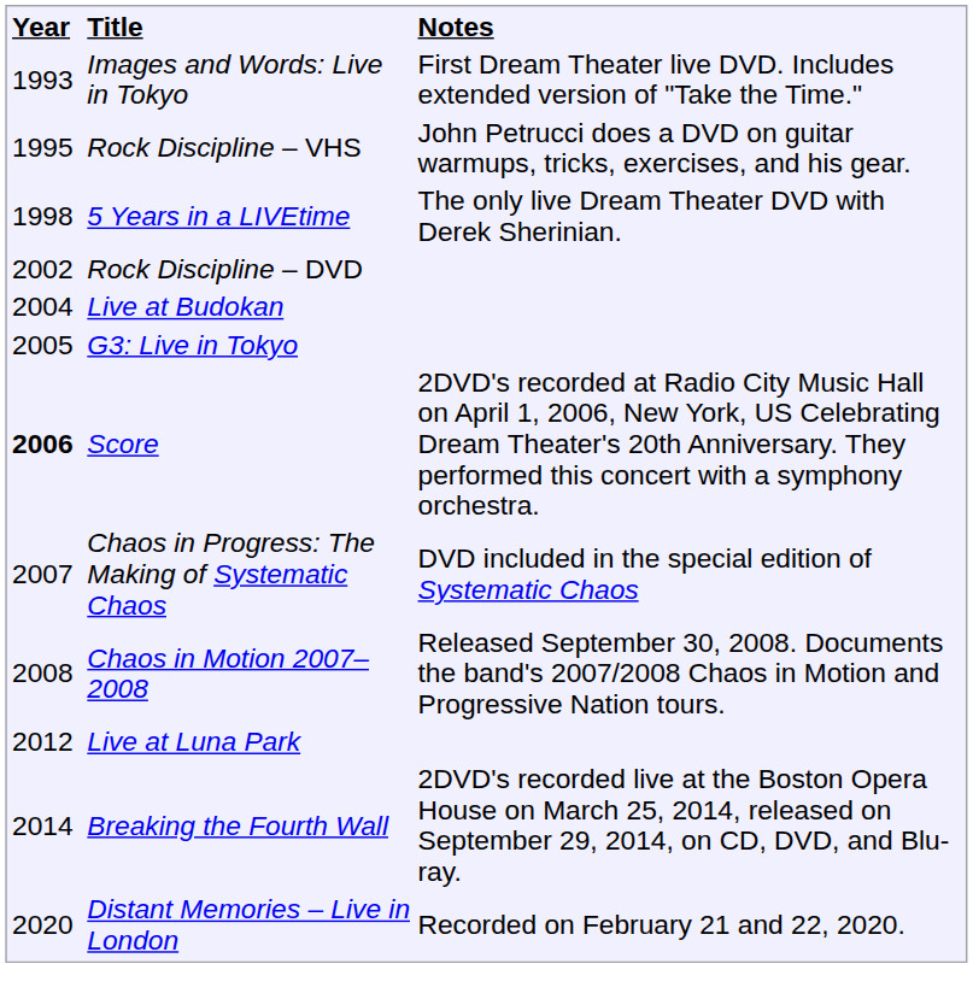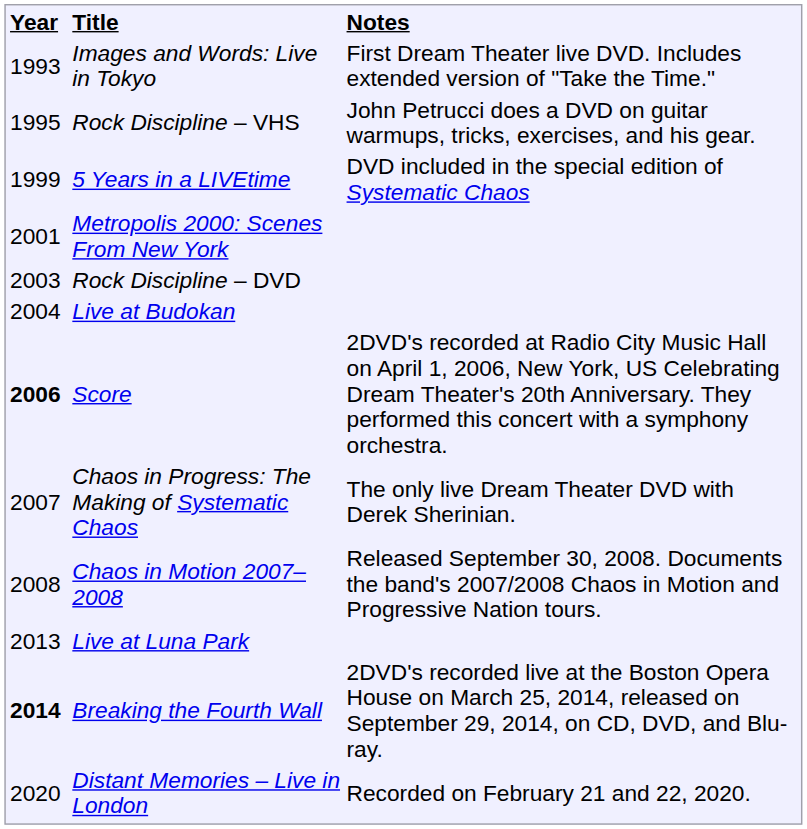5 Years in a LIVEtime | column 1: 1998 -> 1999
5 Years in a LIVEtime | column 3: The only live Dream Theater DVD with Derek Sherinian. -> DVD included in the special edition of Systematic Chaos
+ row: 2001 | Metropolis 2000: Scenes From New York
Rock Discipline – DVD | column 1: 2002 -> 2003
- row: 2005 | G3: Live in Tokyo
Chaos in Progress: The Making of Systematic Chaos | column 3: DVD included in the special edition of Systematic Chaos -> The only live Dream Theater DVD with Derek Sherinian.
Live at Luna Park | column 1: 2012 -> 2013
Breaking the Fourth Wall | column 1: normal -> bold
